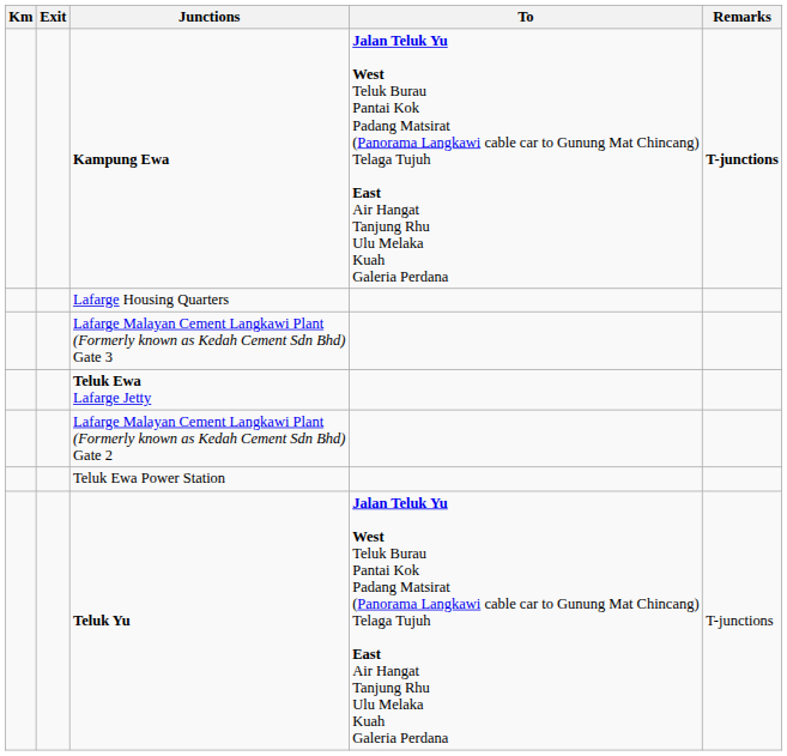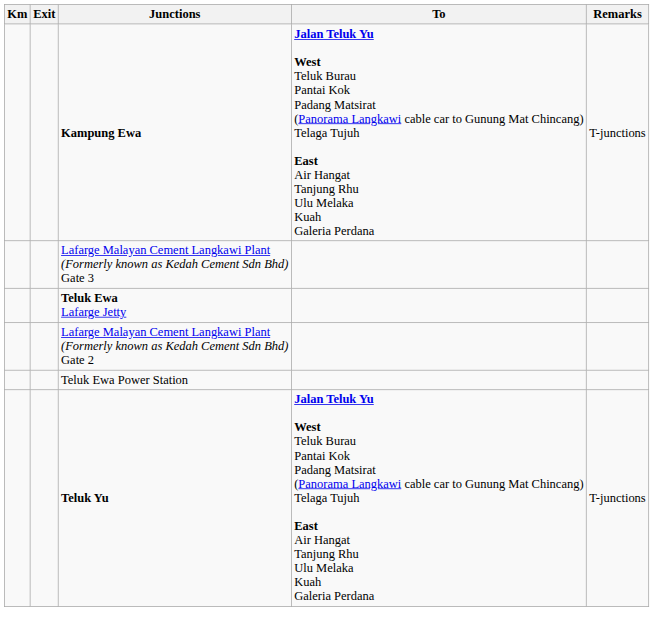Kampung Ewa | Remarks: bold -> normal
- row: Lafarge Housing Quarters
